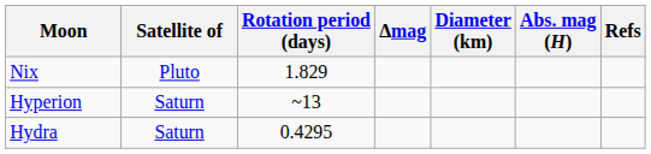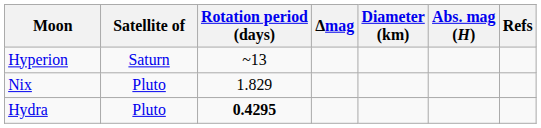rows swapped: Hyperion <-> Nix
Hydra | Satellite of: Saturn -> Pluto
Hydra | Rotation period (days): normal -> bold
